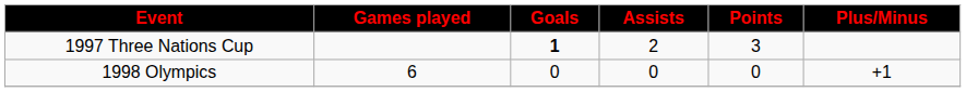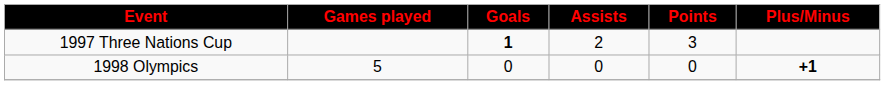1998 Olympics | Games played: 6 -> 5
1998 Olympics | Plus/Minus: normal -> bold
